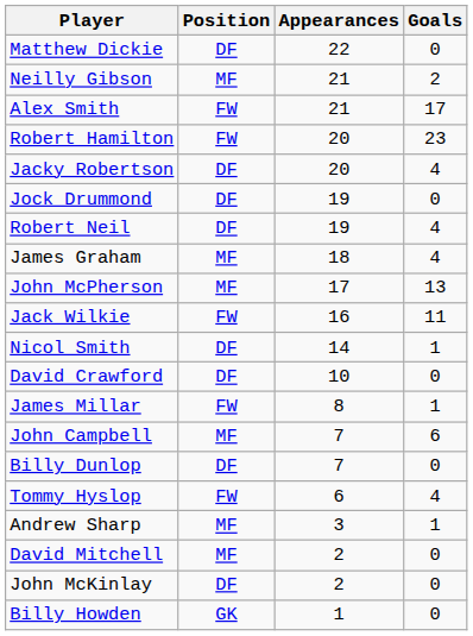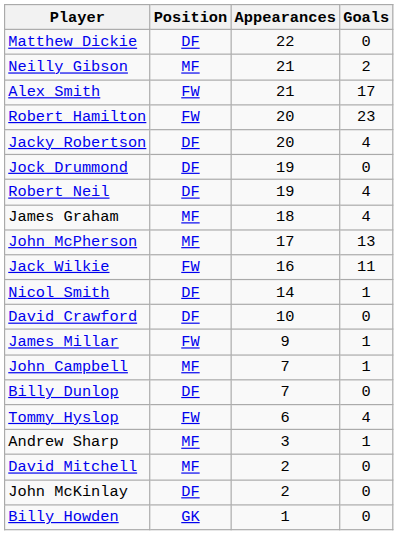James Millar | Appearances: 8 -> 9
John Campbell | Goals: 6 -> 1
